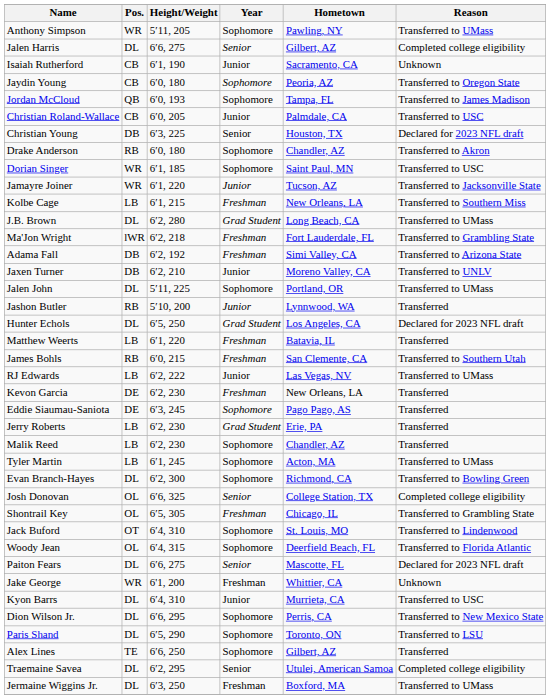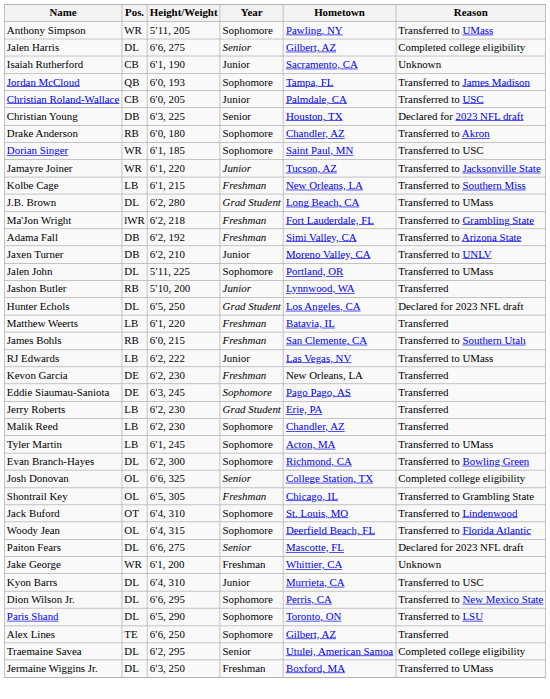- row: Jaydin Young | CB | 6′0, 180 | Sophomore | Peoria, AZ | Transferred to Oregon State
